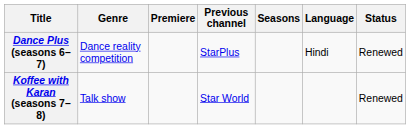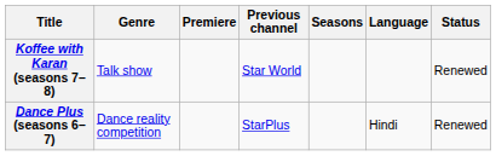rows swapped: Dance Plus (seasons 6–7) <-> Koffee with Karan (seasons 7–8)
